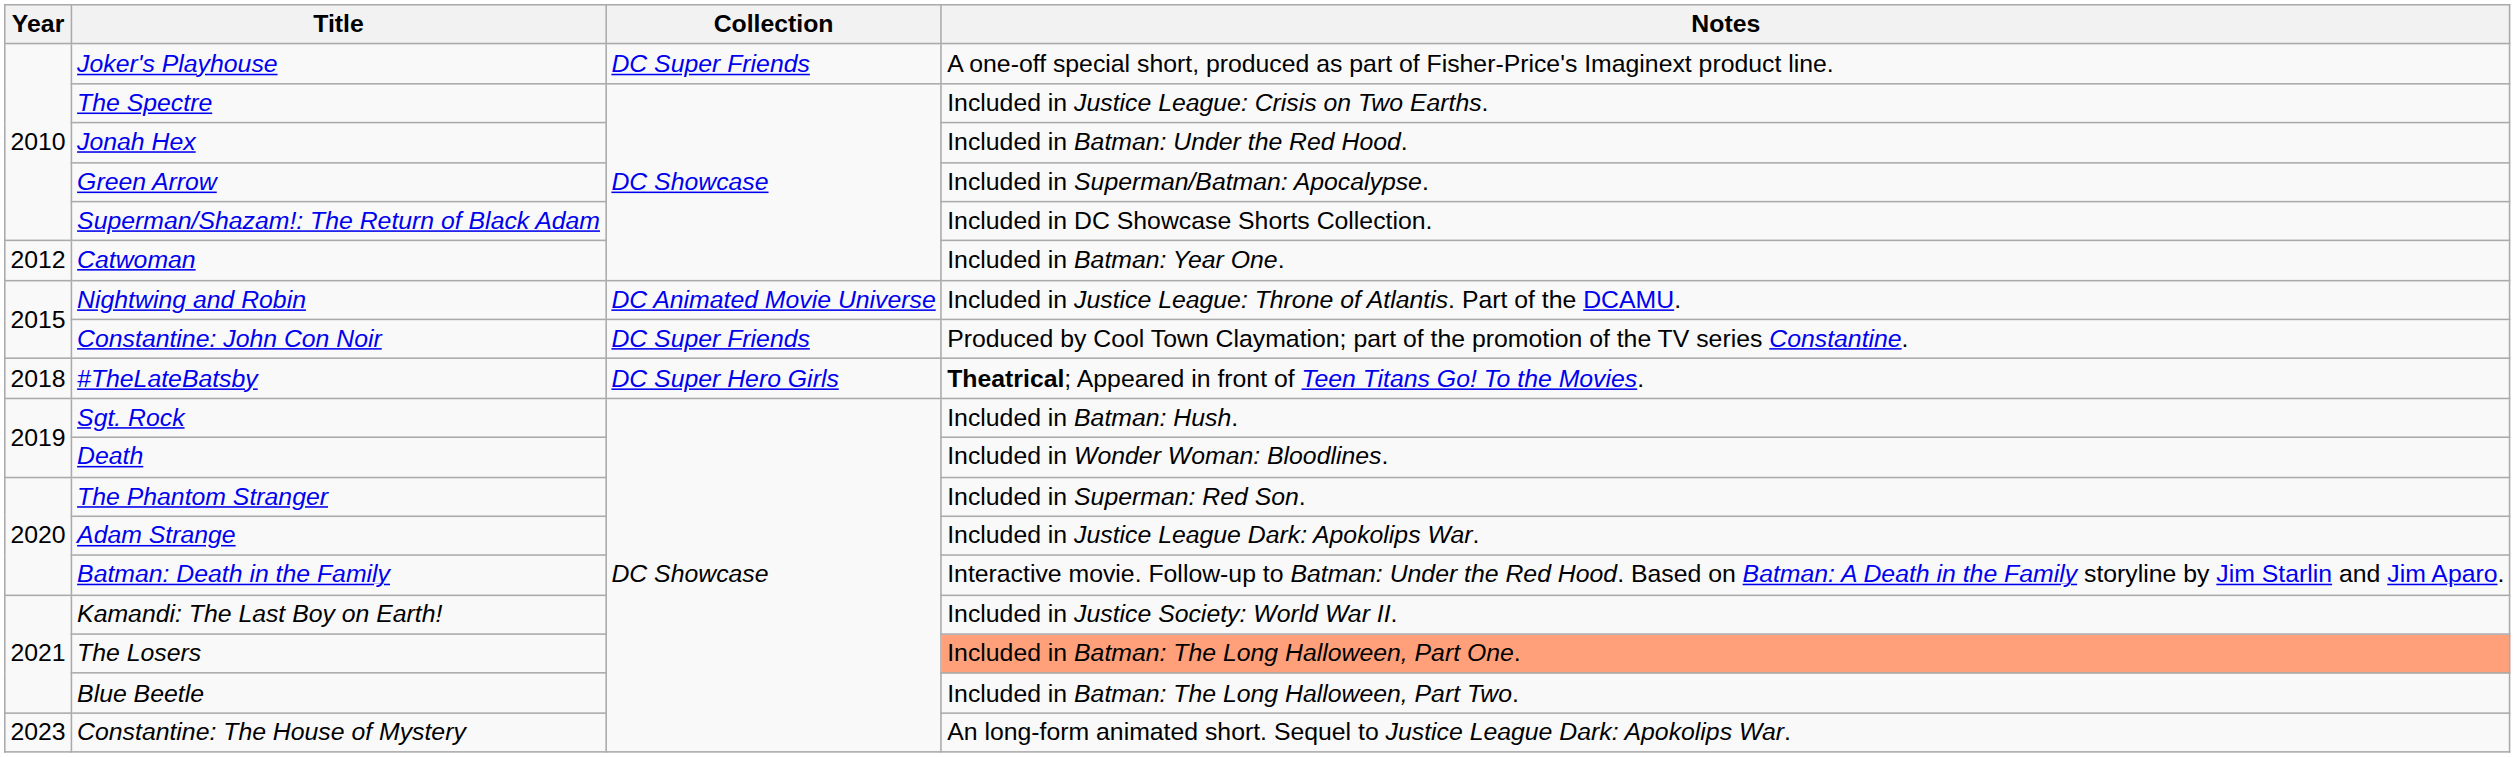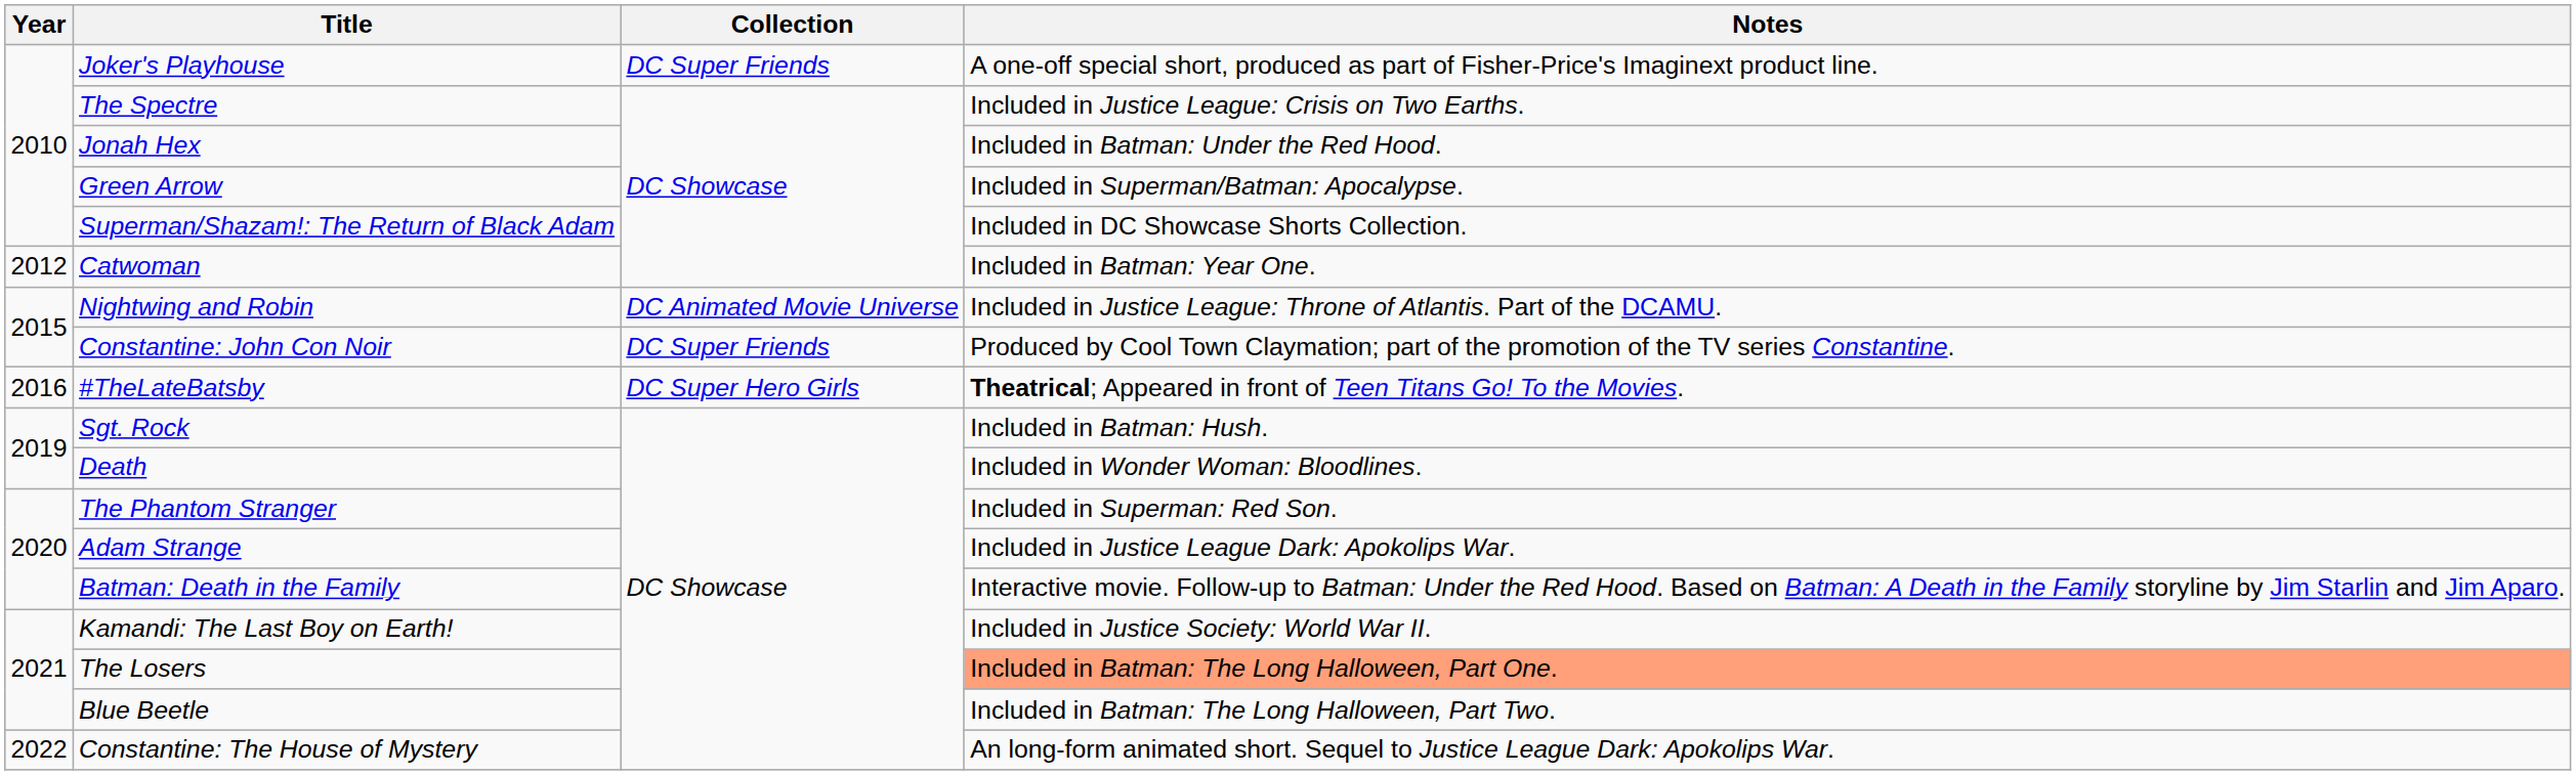#TheLateBatsby | Year: 2018 -> 2016
Constantine: The House of Mystery | Year: 2023 -> 2022
